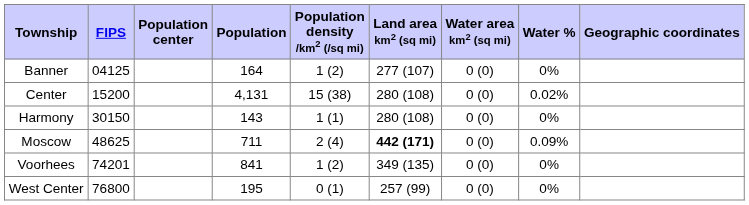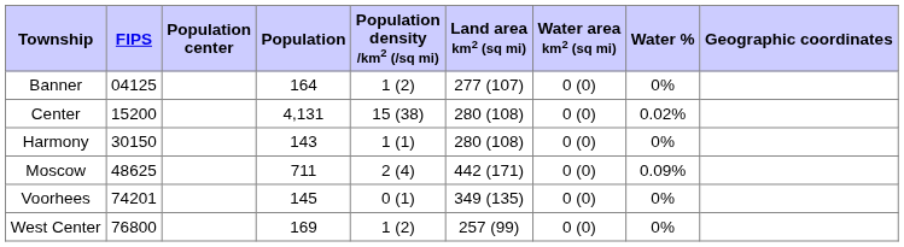Moscow | Land area km2 (sq mi): bold -> normal
Voorhees | Population: 841 -> 145
Voorhees | Population density /km2 (/sq mi): 1 (2) -> 0 (1)
West Center | Population: 195 -> 169
West Center | Population density /km2 (/sq mi): 0 (1) -> 1 (2)
